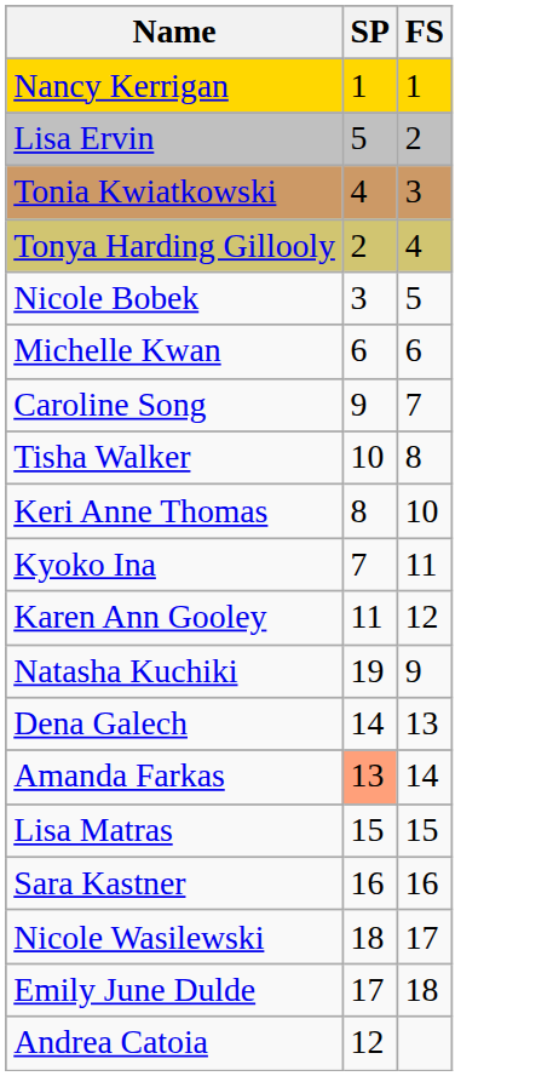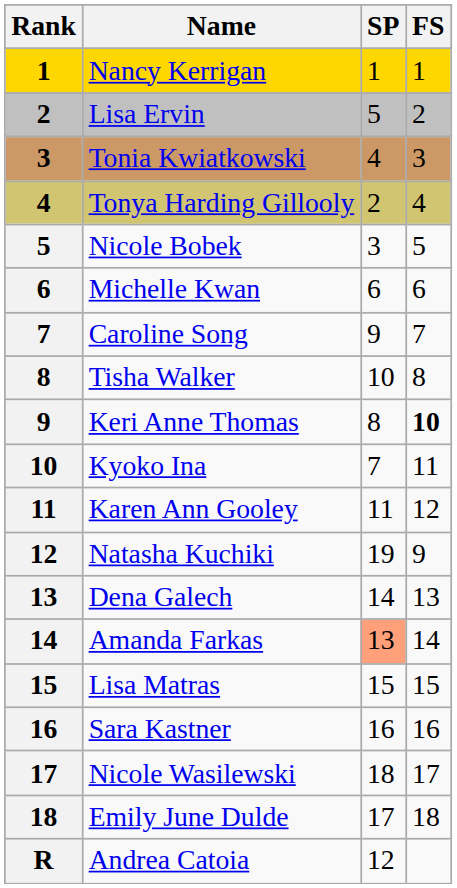+ column: Rank | 1 | 2 | 3 | 4 | 5 | 6 | 7 | 8 | 9 | 10 | 11 | 12 | 13 | 14 | 15 | 16 | 17 | 18 | R
Keri Anne Thomas | FS: normal -> bold
